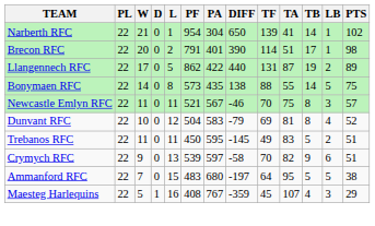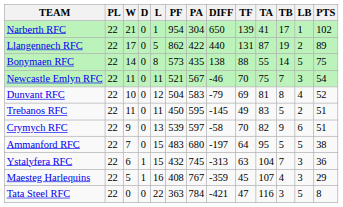Narberth RFC | TB: 14 -> 17
- row: Brecon RFC | 22 | 20 | 0 | 2 | 791 | 401 | 390 | 114 | 51 | 17 | 1 | 98
Newcastle Emlyn RFC | TB: 8 -> 7
Newcastle Emlyn RFC | PTS: 57 -> 54
+ row: Ystalyfera RFC | 22 | 6 | 1 | 15 | 432 | 745 | -313 | 63 | 104 | 7 | 3 | 36
+ row: Tata Steel RFC | 22 | 0 | 0 | 22 | 363 | 784 | -421 | 47 | 116 | 3 | 5 | 8
